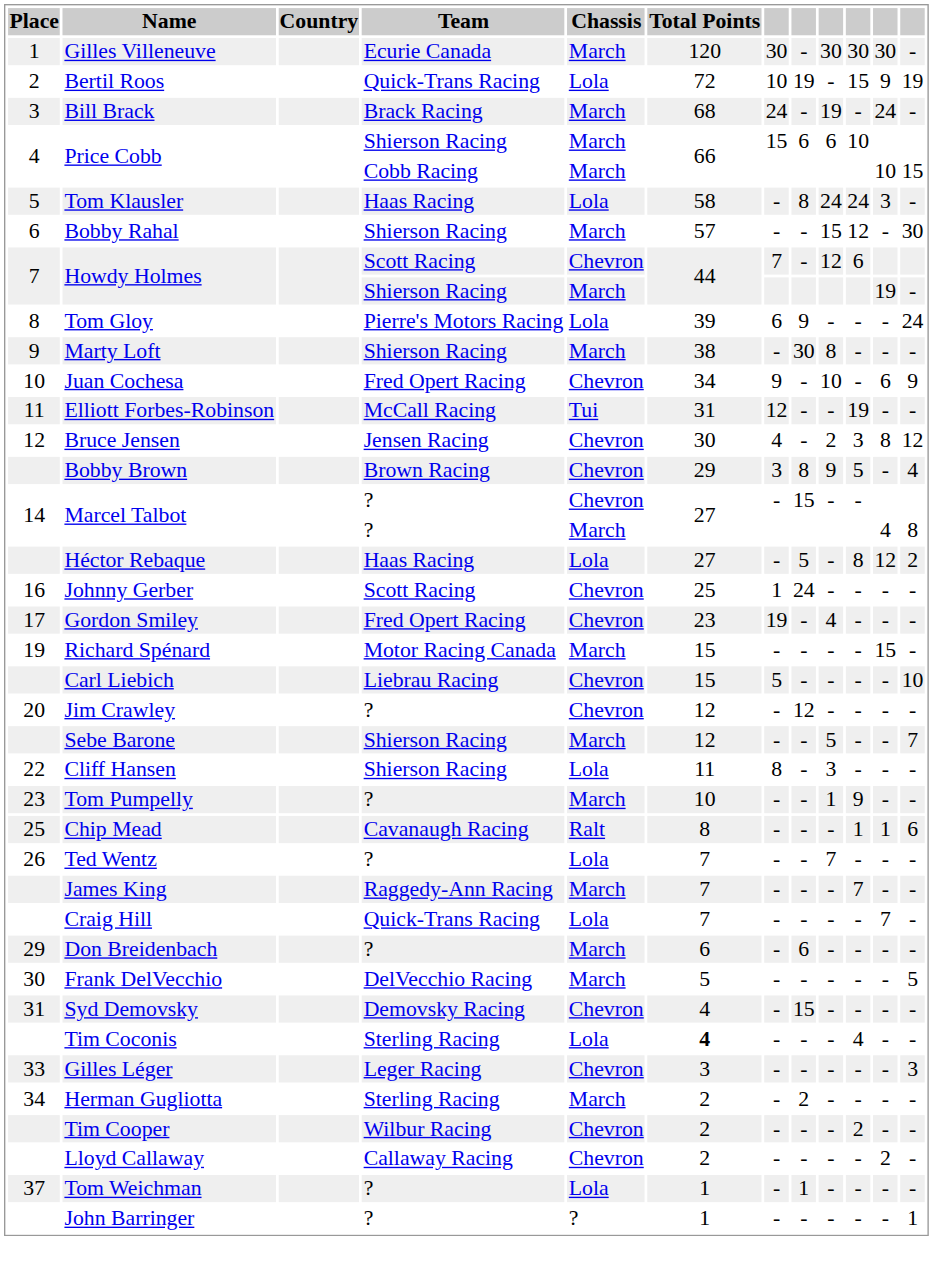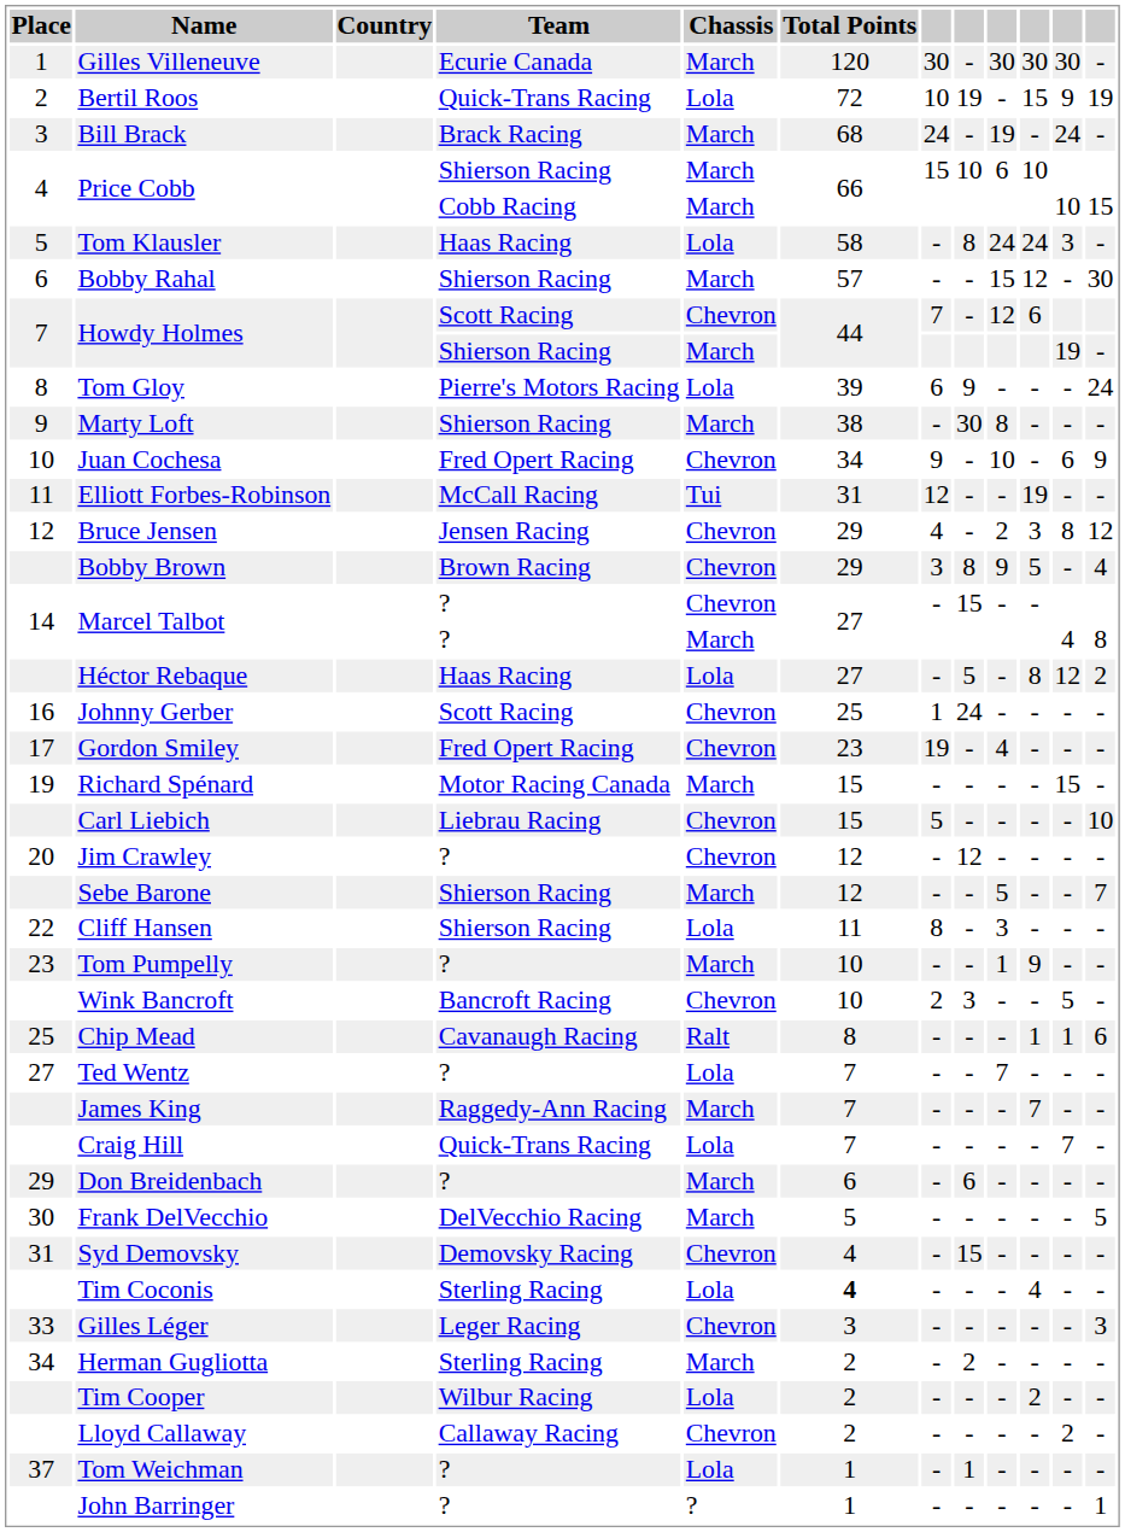Price Cobb / Shierson Racing | column 8: 6 -> 10
Bruce Jensen | Total Points: 30 -> 29
+ row: Wink Bancroft | Bancroft Racing | Chevron | 10 | 2 | 3 | - | - | 5 | -
Ted Wentz | Place: 26 -> 27
Tim Cooper | Chassis: Chevron -> Lola
